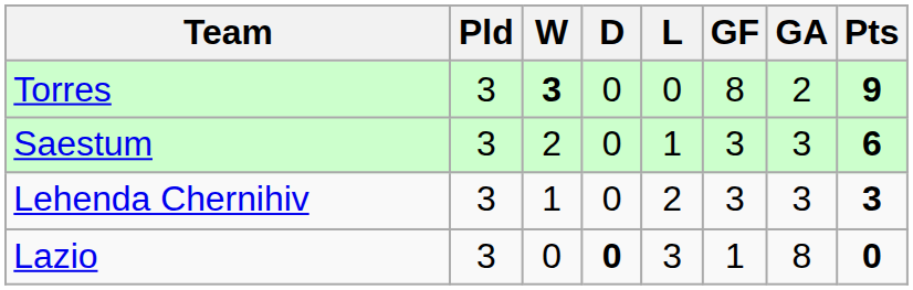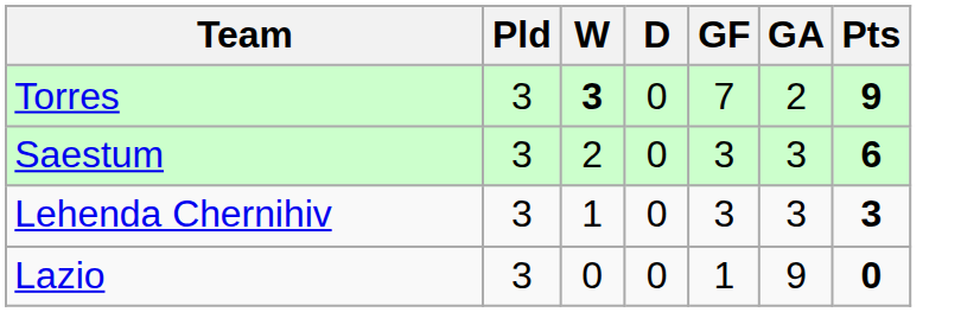- column: L | 0 | 1 | 2 | 3
Torres | GF: 8 -> 7
Lazio | D: bold -> normal
Lazio | GA: 8 -> 9
